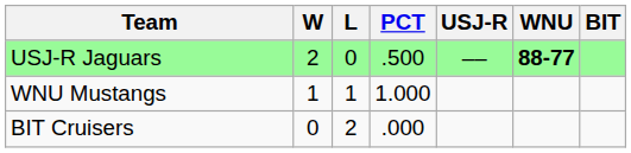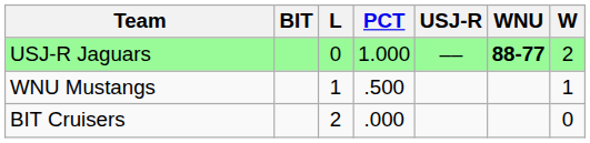columns swapped: W <-> BIT
USJ-R Jaguars | PCT: .500 -> 1.000
WNU Mustangs | PCT: 1.000 -> .500
